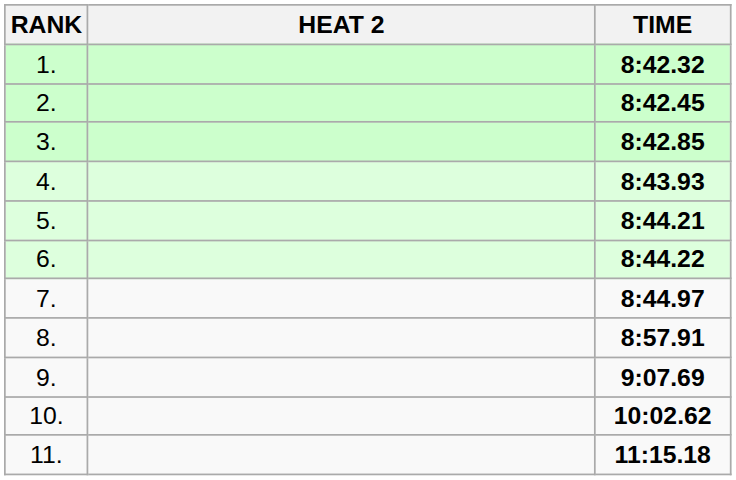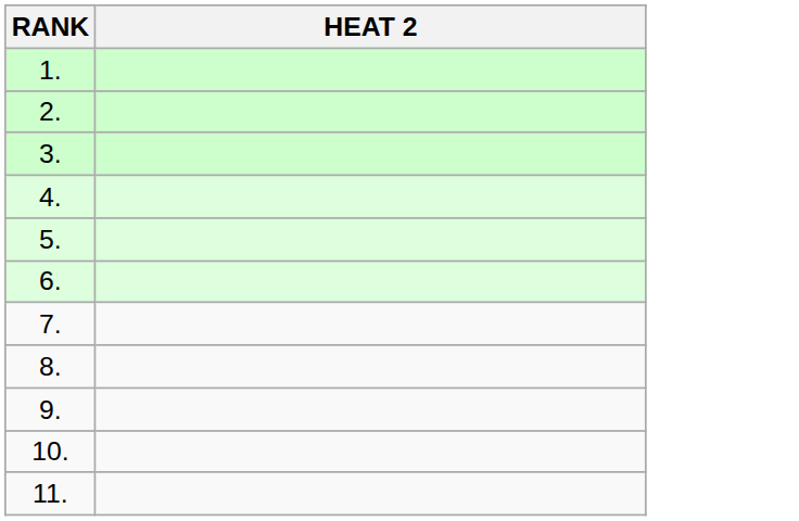- column: TIME | 8:42.32 | 8:42.45 | 8:42.85 | 8:43.93 | 8:44.21 | 8:44.22 | 8:44.97 | 8:57.91 | 9:07.69 | 10:02.62 | 11:15.18
